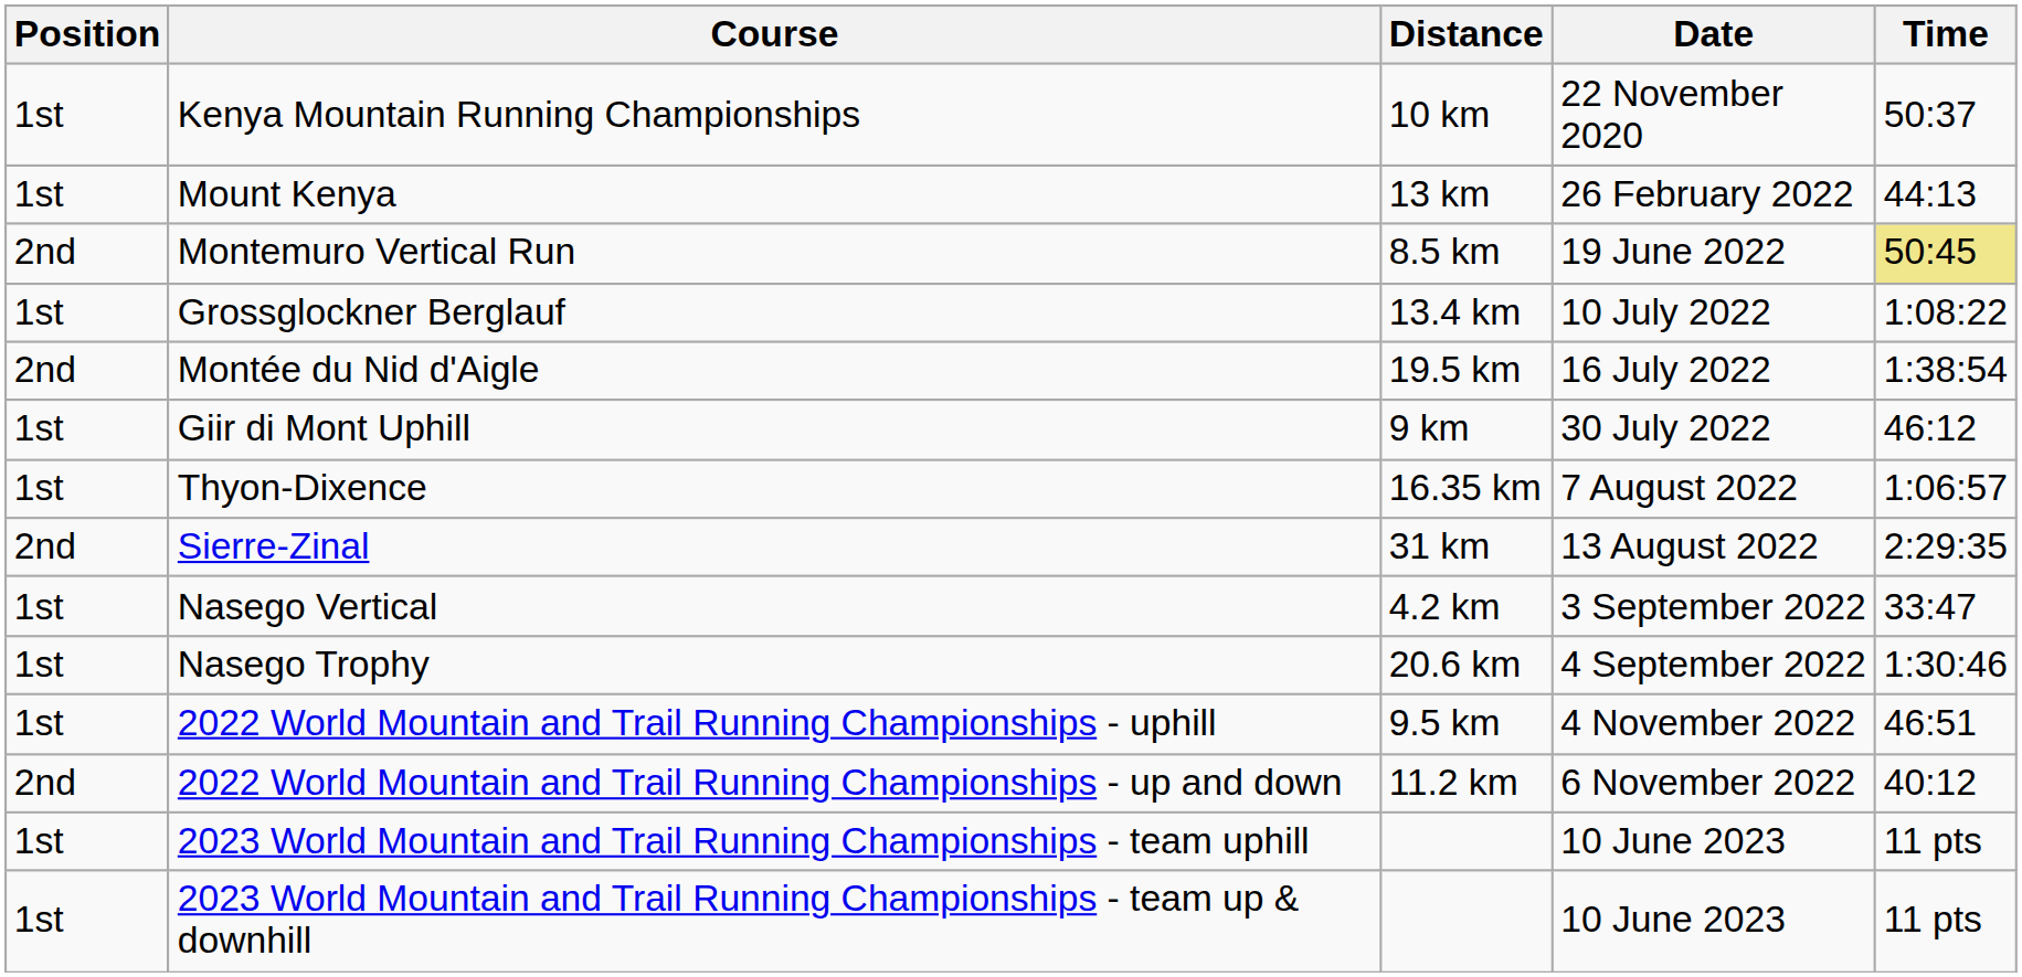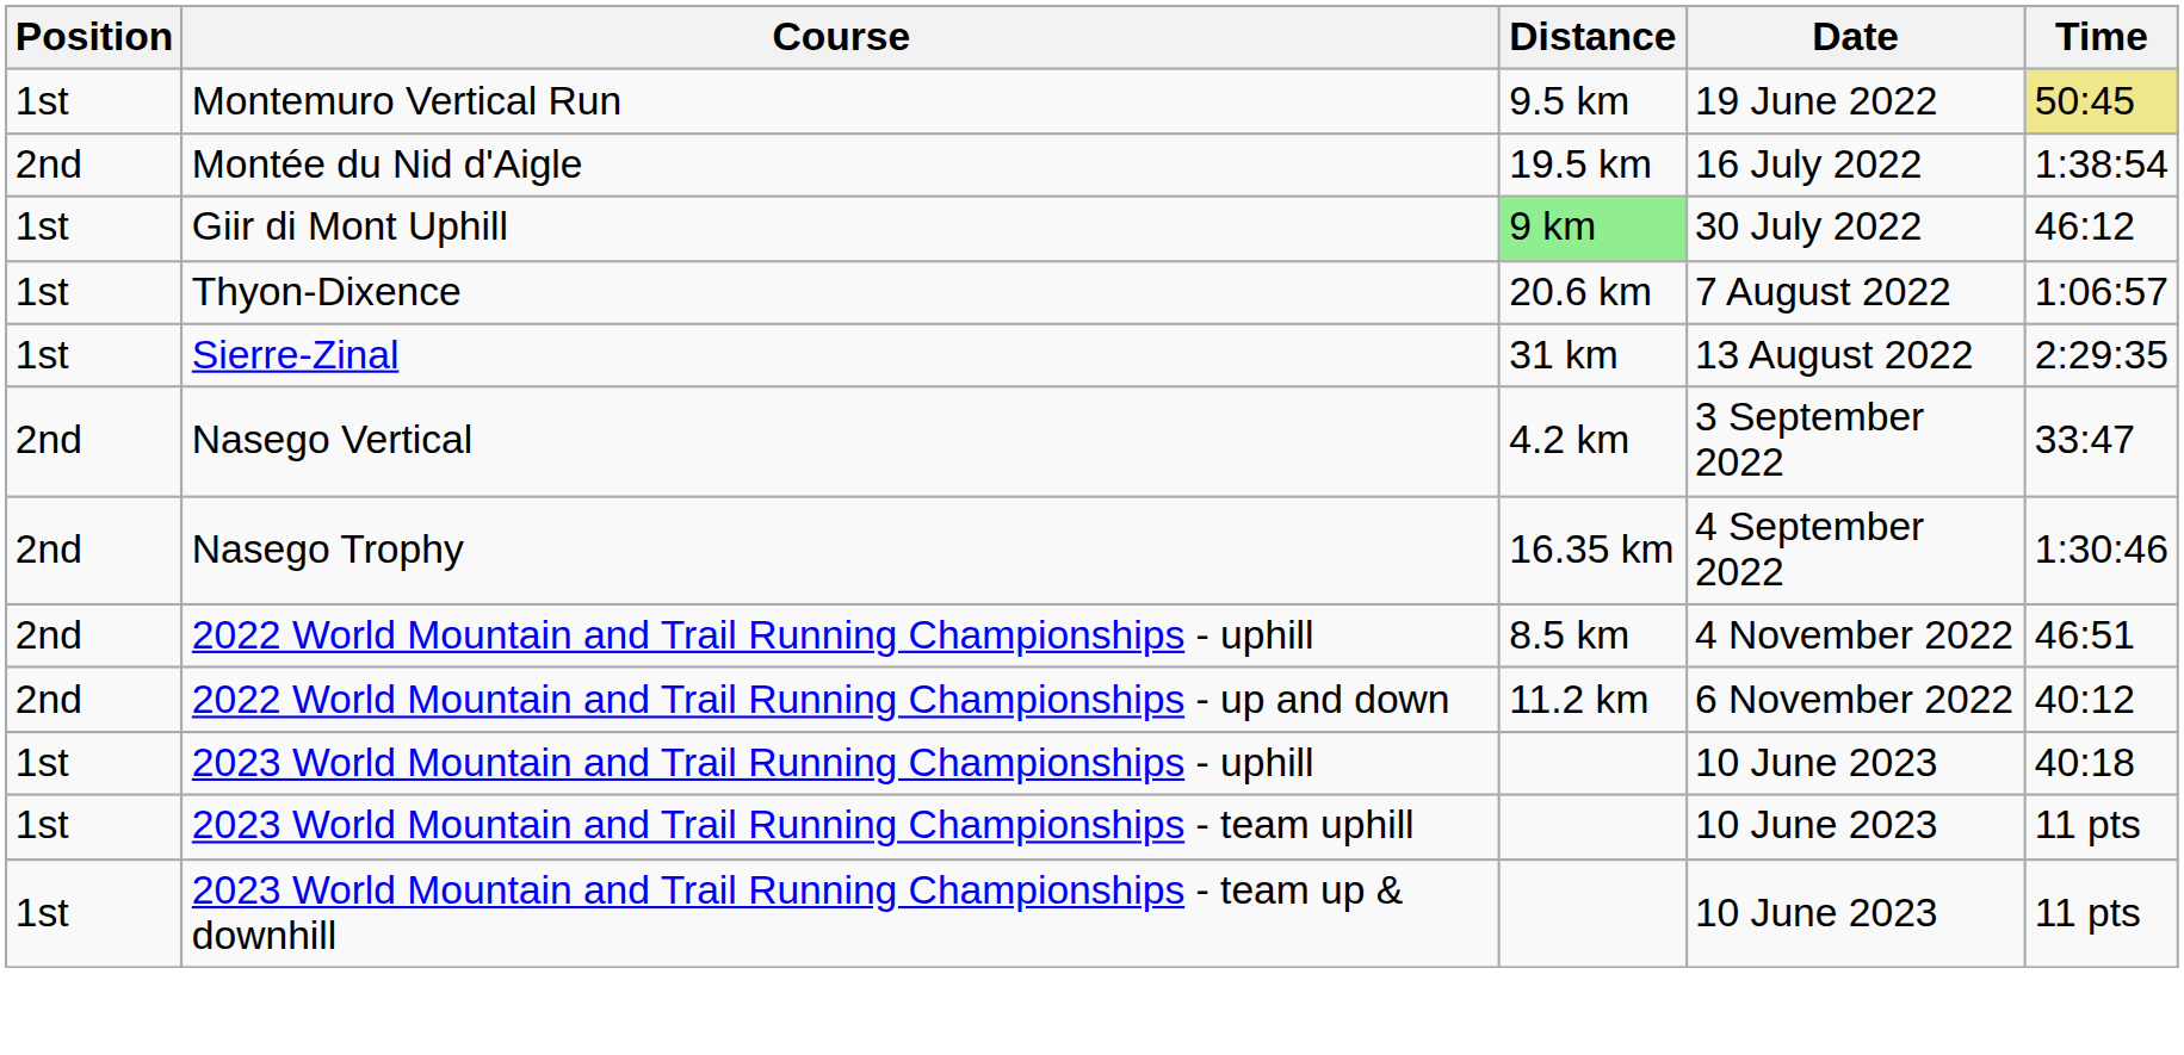- row: 1st | Kenya Mountain Running Championships | 10 km | 22 November 2020 | 50:37
- row: 1st | Mount Kenya | 13 km | 26 February 2022 | 44:13
Montemuro Vertical Run | Position: 2nd -> 1st
Montemuro Vertical Run | Distance: 8.5 km -> 9.5 km
- row: 1st | Grossglockner Berglauf | 13.4 km | 10 July 2022 | 1:08:22
Giir di Mont Uphill | Distance: no background -> lightgreen background
Thyon-Dixence | Distance: 16.35 km -> 20.6 km
Sierre-Zinal | Position: 2nd -> 1st
Nasego Vertical | Position: 1st -> 2nd
Nasego Trophy | Position: 1st -> 2nd
Nasego Trophy | Distance: 20.6 km -> 16.35 km
2022 World Mountain and Trail Running Championships - uphill | Position: 1st -> 2nd
2022 World Mountain and Trail Running Championships - uphill | Distance: 9.5 km -> 8.5 km
+ row: 1st | 2023 World Mountain and Trail Running Championships - uphill | 10 June 2023 | 40:18
